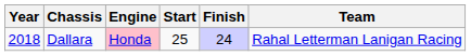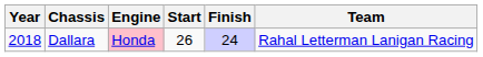Dallara | Start: 25 -> 26
